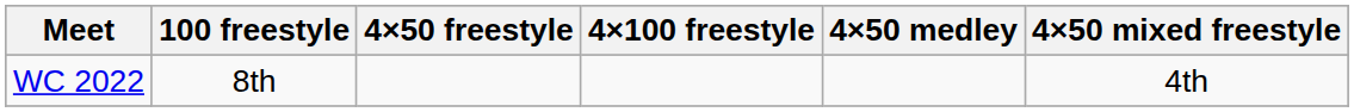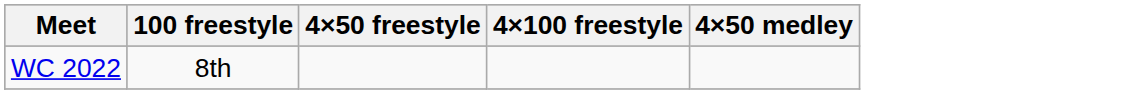- column: 4×50 mixed freestyle | 4th
